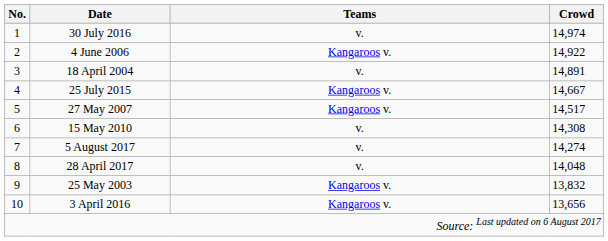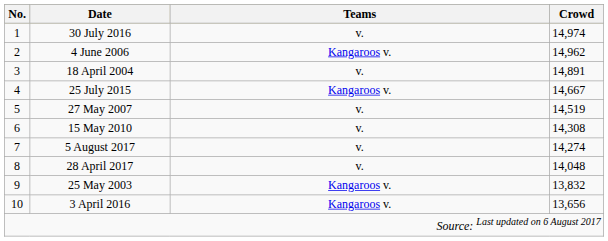4 June 2006 | Crowd: 14,922 -> 14,962
27 May 2007 | Teams: Kangaroos v. -> v.
27 May 2007 | Crowd: 14,517 -> 14,519
